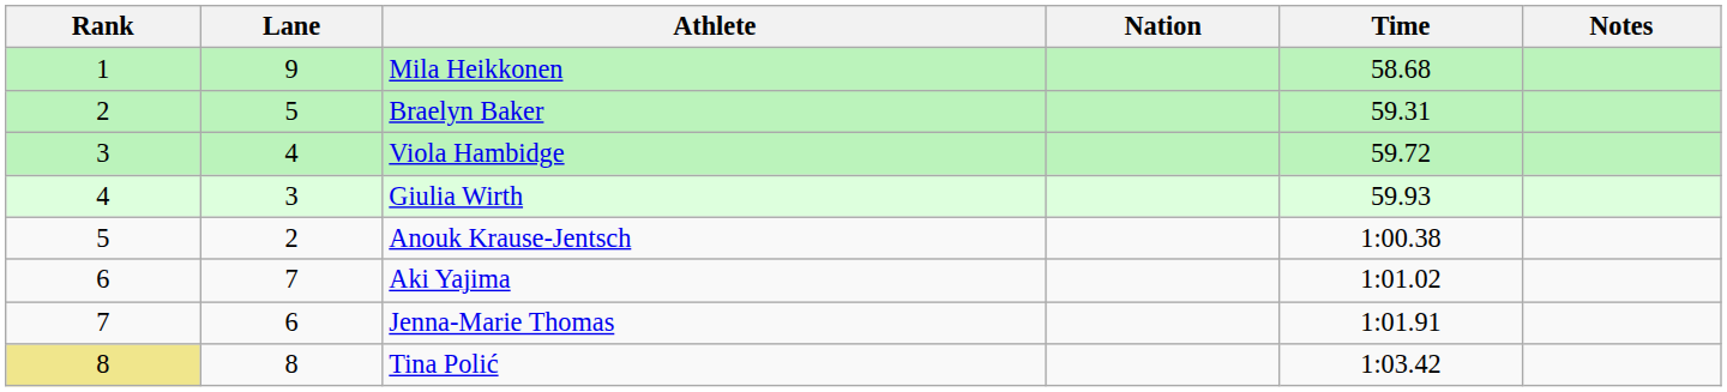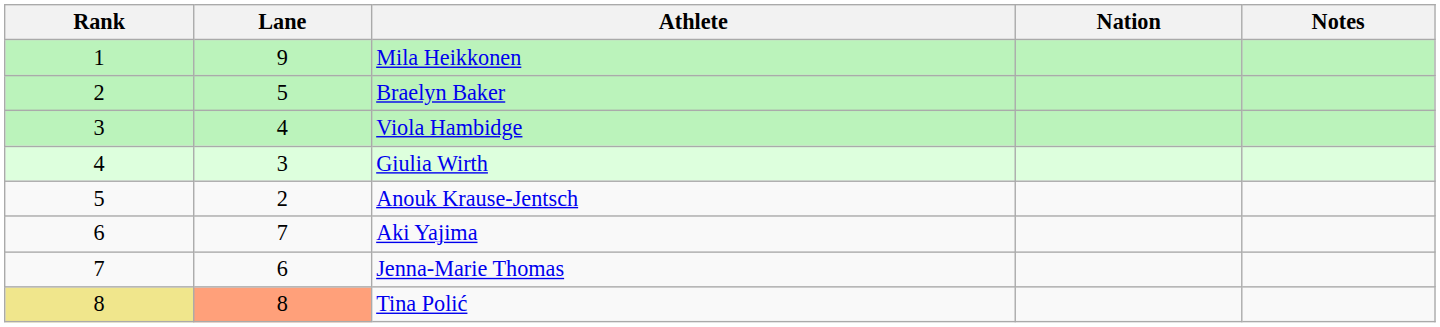- column: Time | 58.68 | 59.31 | 59.72 | 59.93 | 1:00.38 | 1:01.02 | 1:01.91 | 1:03.42
Tina Polić | Lane: no background -> lightsalmon background
